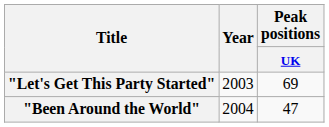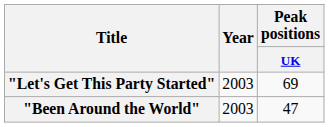"Been Around the World" | Year: 2004 -> 2003
